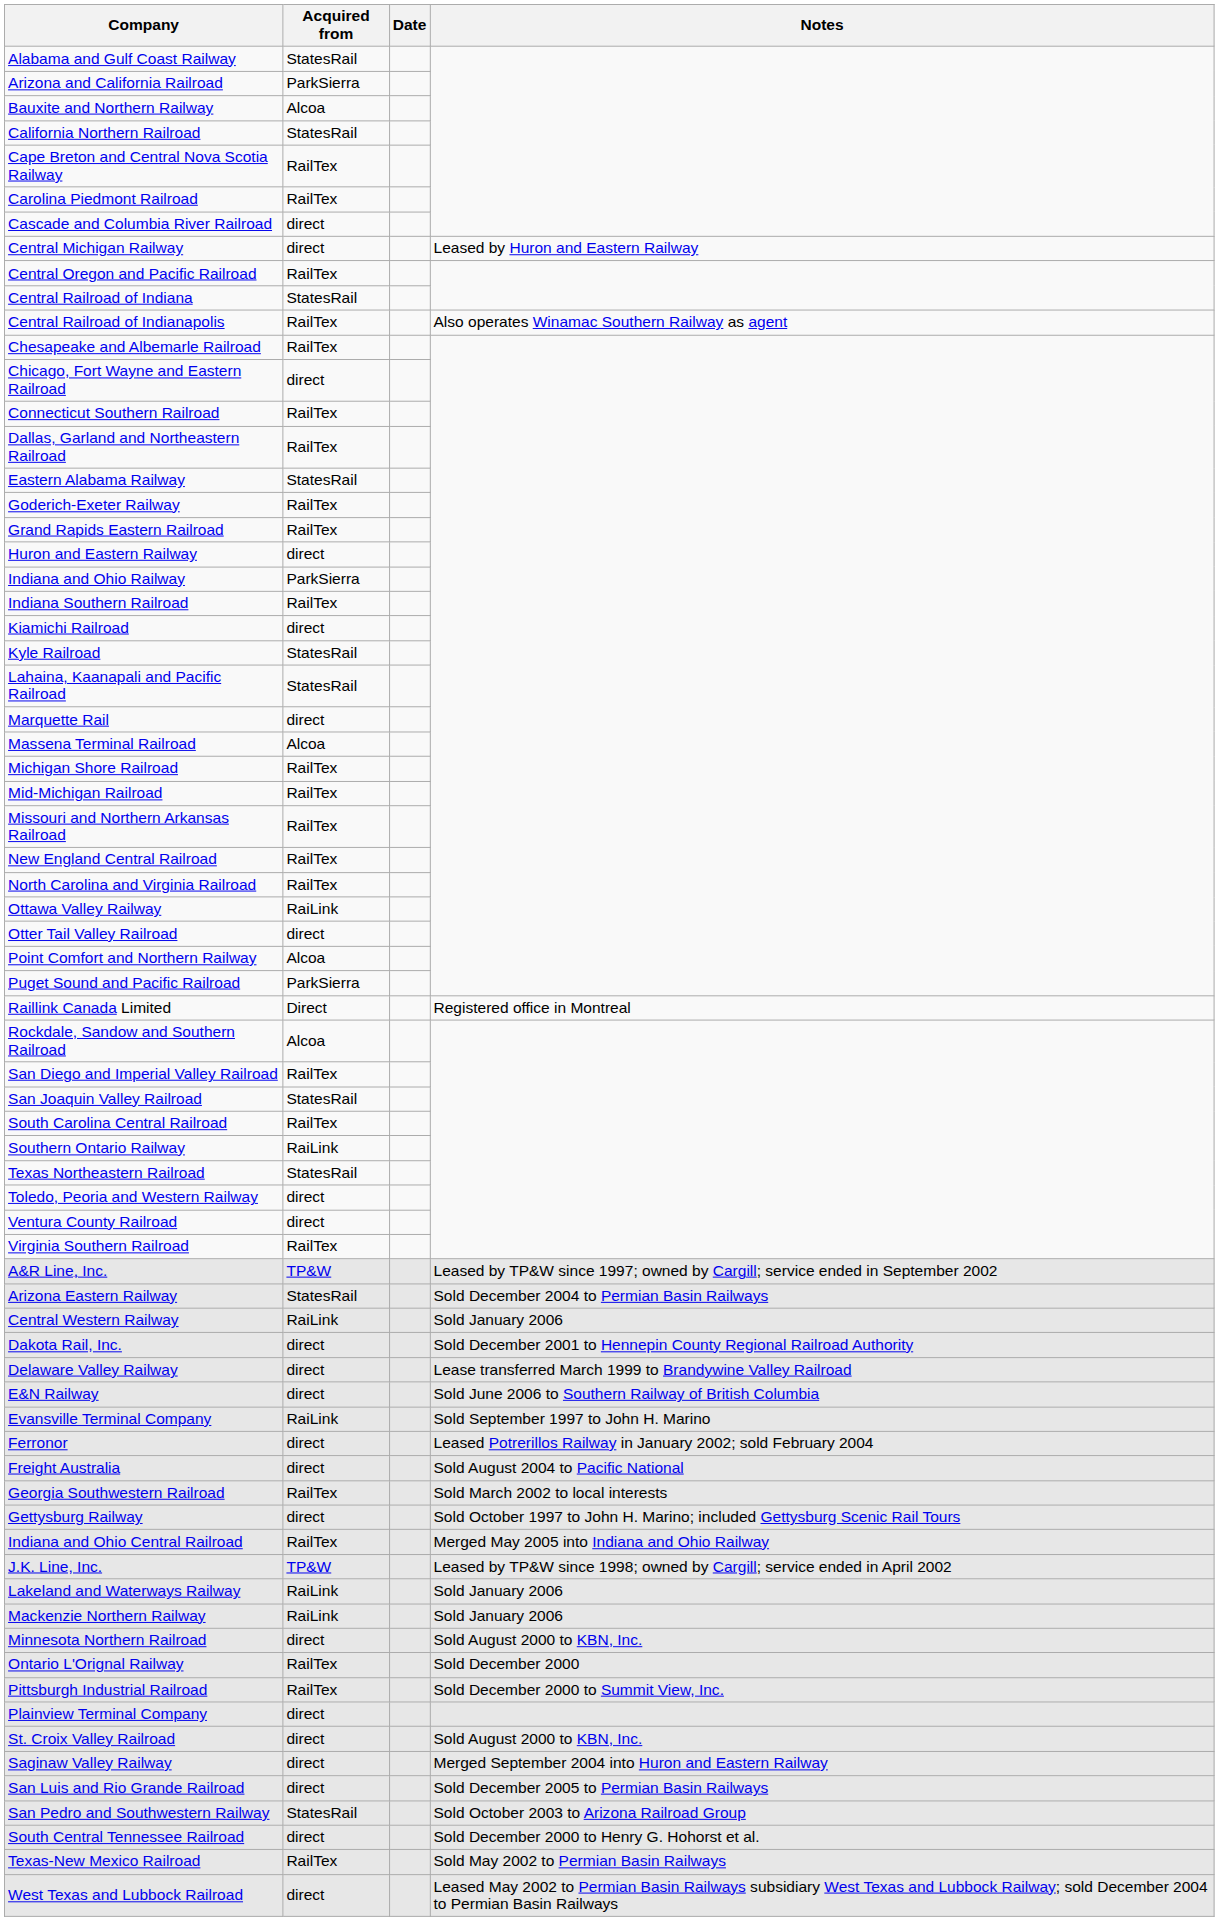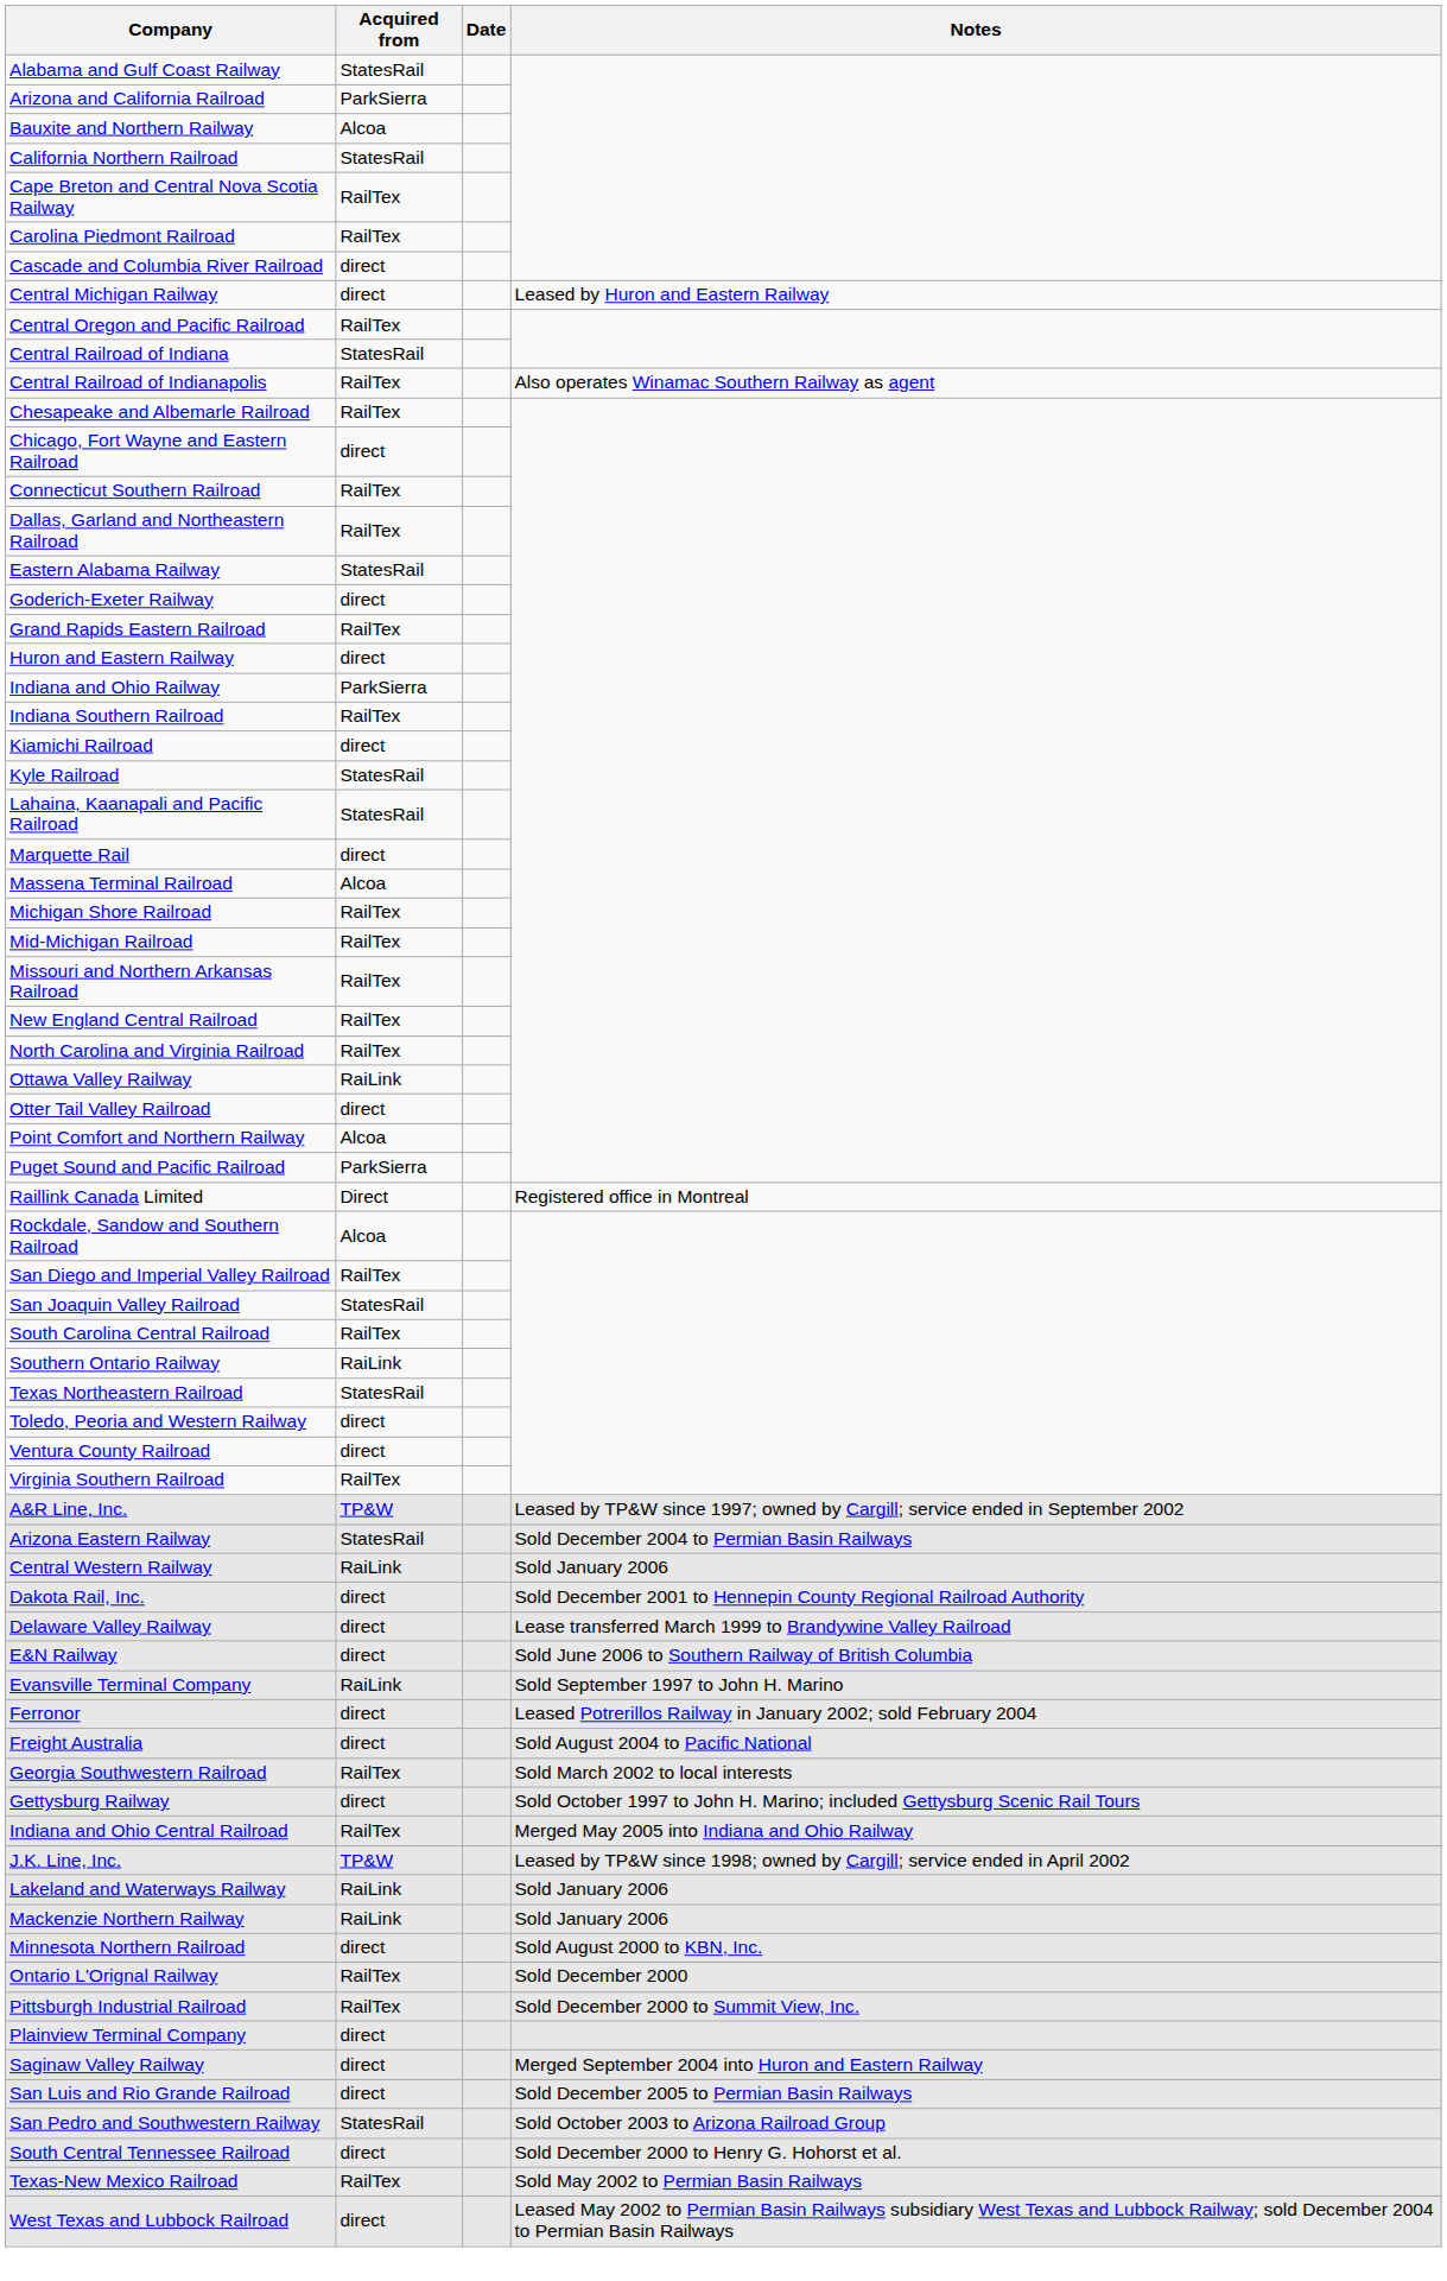Goderich-Exeter Railway | Acquired from: RailTex -> direct
- row: St. Croix Valley Railroad | direct | Sold August 2000 to KBN, Inc.
